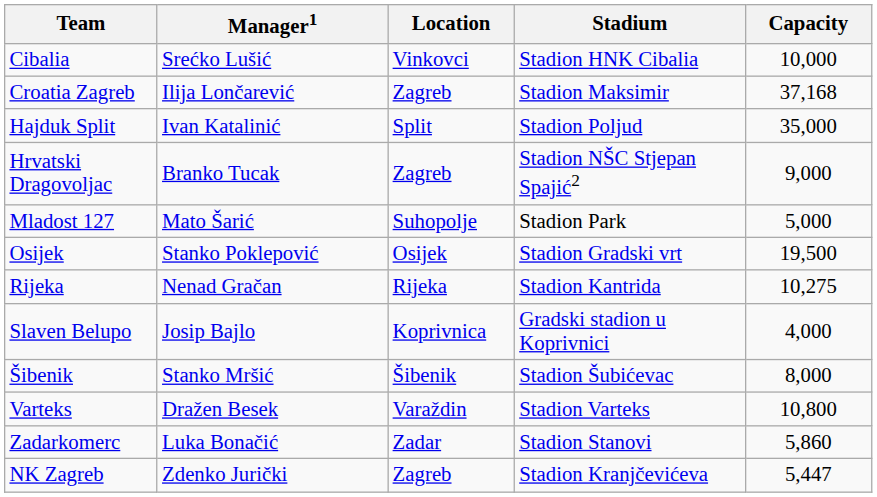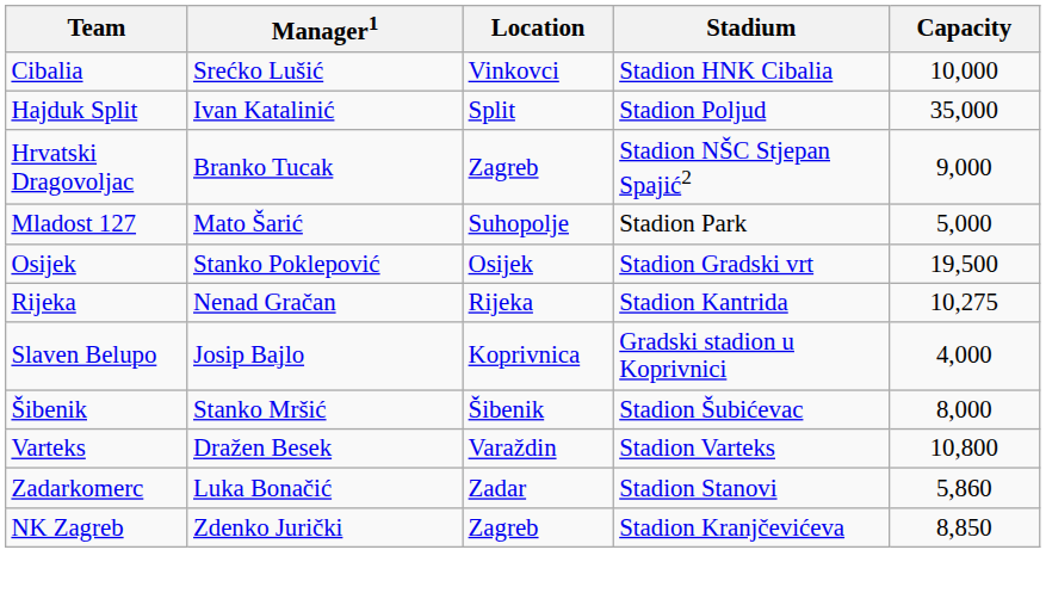- row: Croatia Zagreb | Ilija Lončarević | Zagreb | Stadion Maksimir | 37,168
NK Zagreb | Capacity: 5,447 -> 8,850
